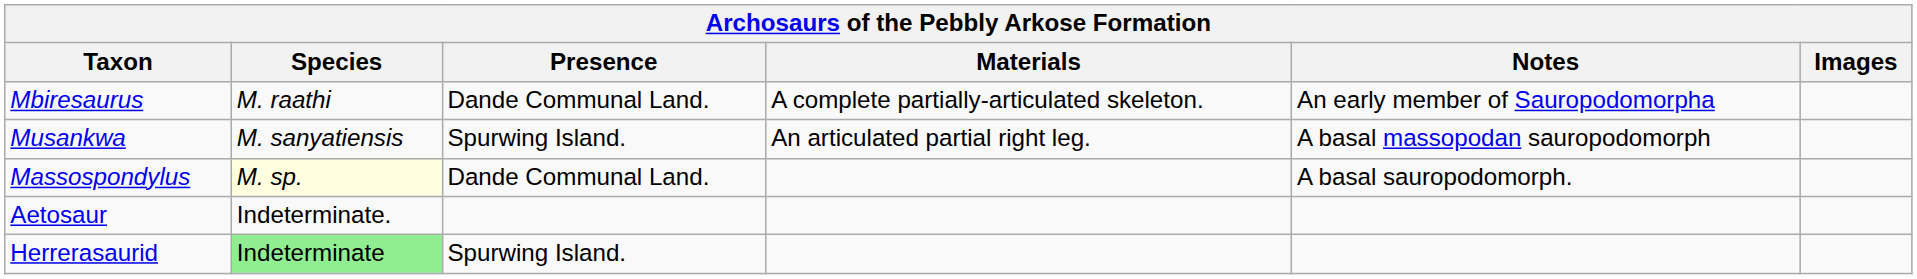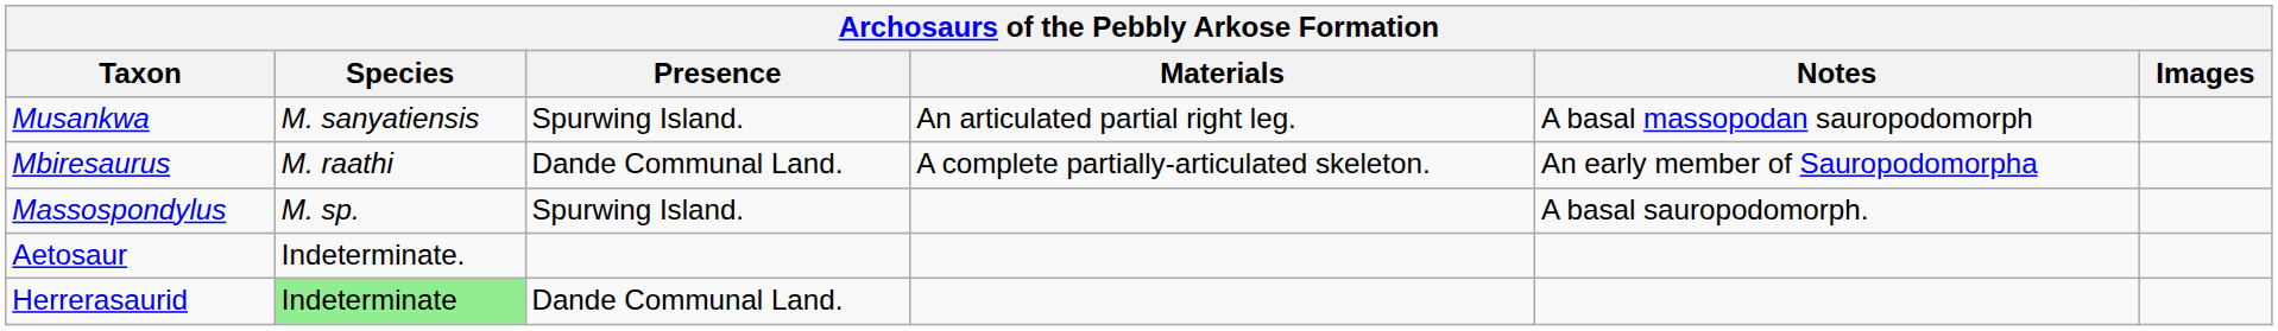rows swapped: Mbiresaurus <-> Musankwa
Massospondylus | Species: lightyellow background -> no background
Massospondylus | Presence: Dande Communal Land. -> Spurwing Island.
Herrerasaurid | Presence: Spurwing Island. -> Dande Communal Land.
